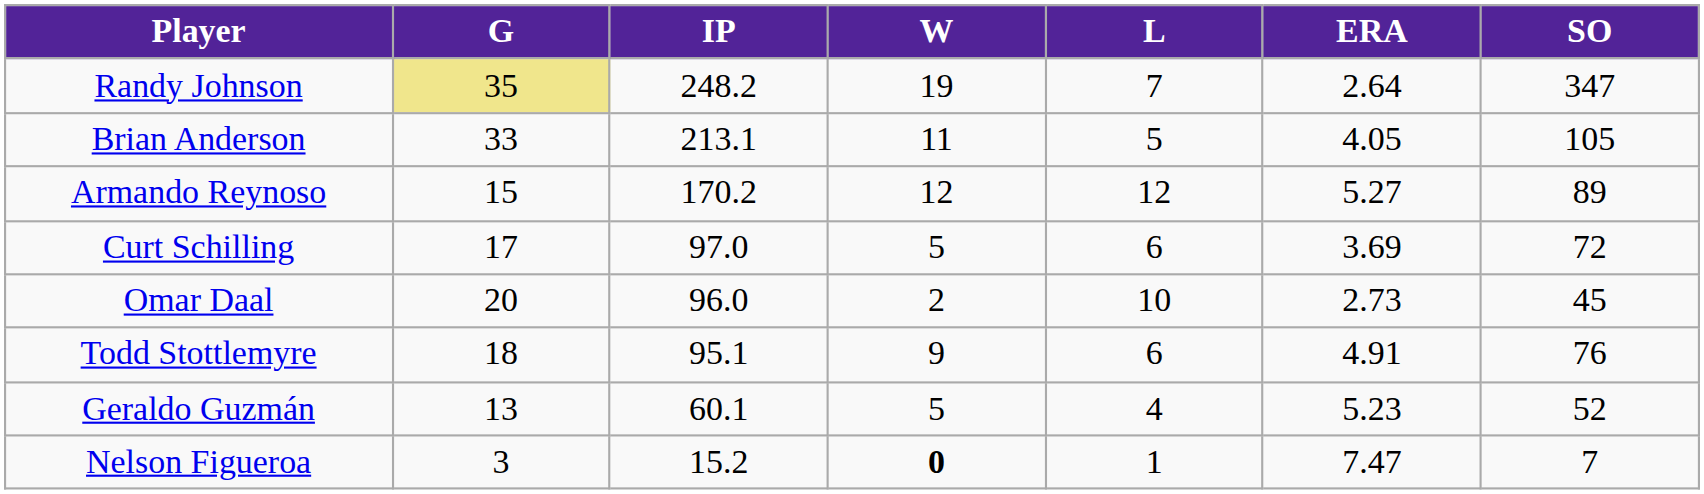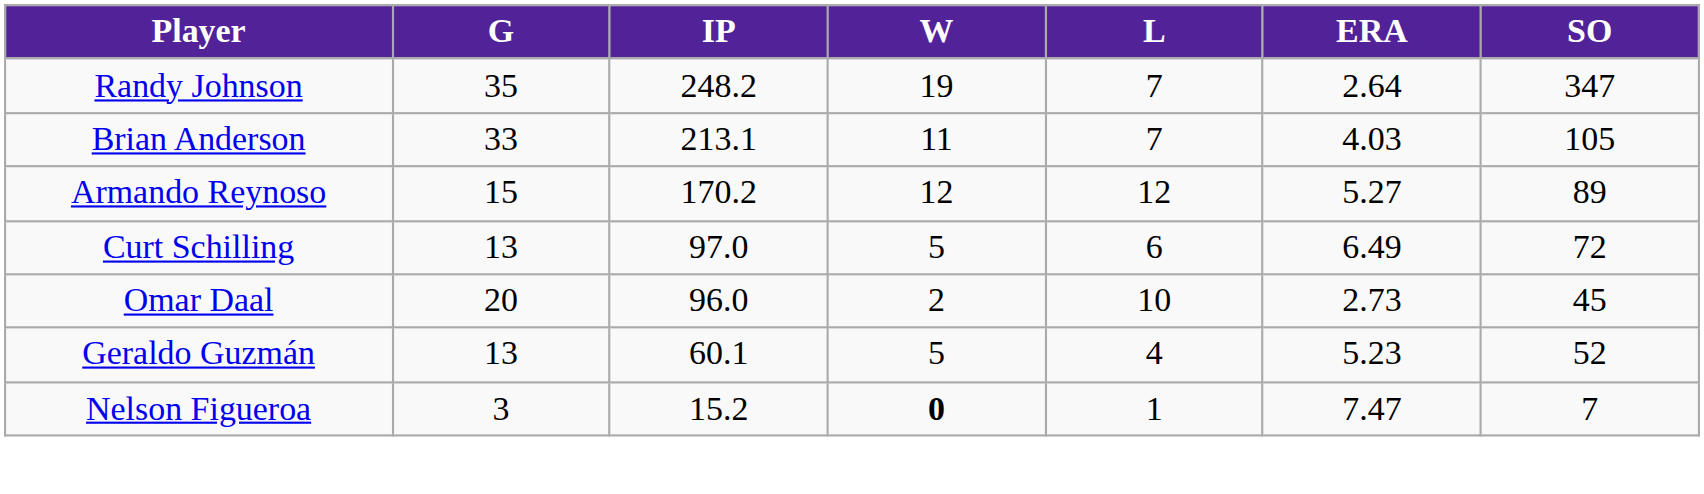Randy Johnson | G: khaki background -> no background
Brian Anderson | L: 5 -> 7
Brian Anderson | ERA: 4.05 -> 4.03
Curt Schilling | G: 17 -> 13
Curt Schilling | ERA: 3.69 -> 6.49
- row: Todd Stottlemyre | 18 | 95.1 | 9 | 6 | 4.91 | 76
